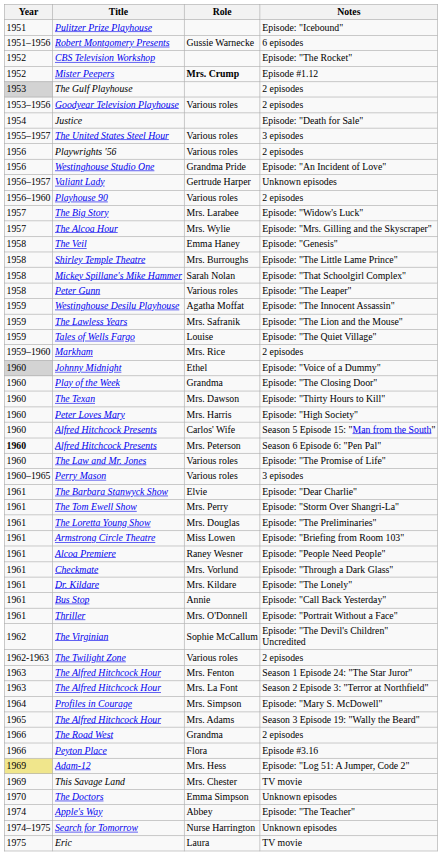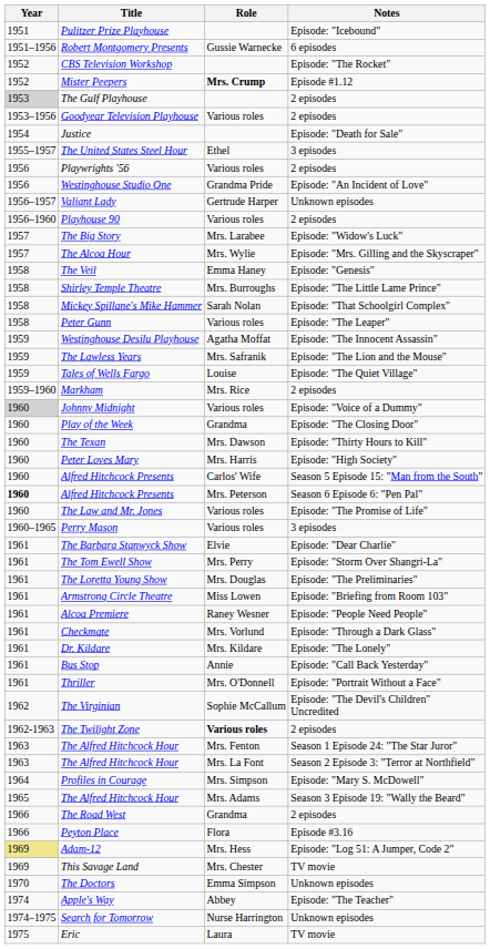The United States Steel Hour | Role: Various roles -> Ethel
Johnny Midnight | Role: Ethel -> Various roles
The Twilight Zone | Role: normal -> bold
